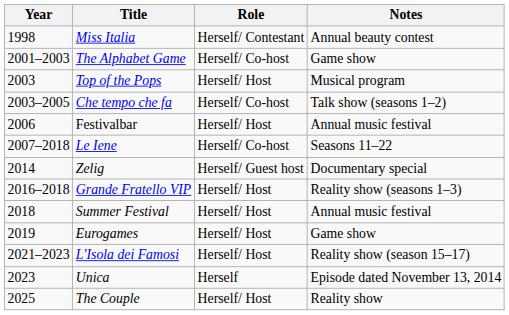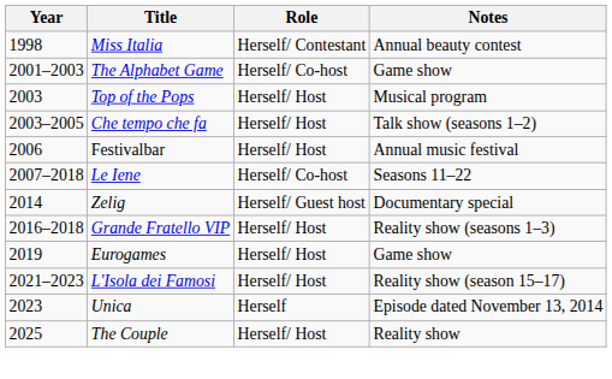Che tempo che fa | Role: Herself/ Co-host -> Herself/ Host
- row: 2018 | Summer Festival | Herself/ Host | Annual music festival
